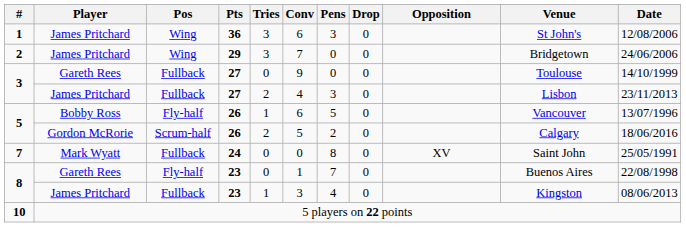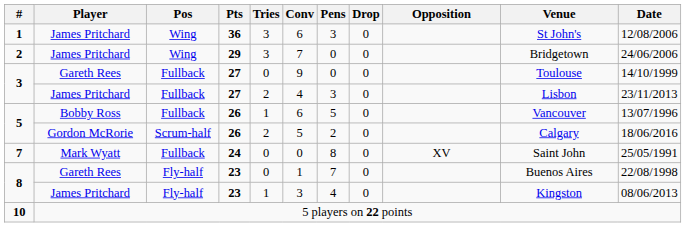5 / Bobby Ross | Pos: Fly-half -> Fullback
8 / James Pritchard | Pos: Fullback -> Fly-half
